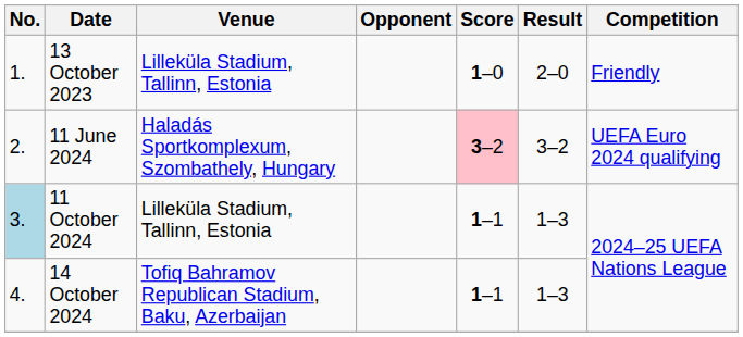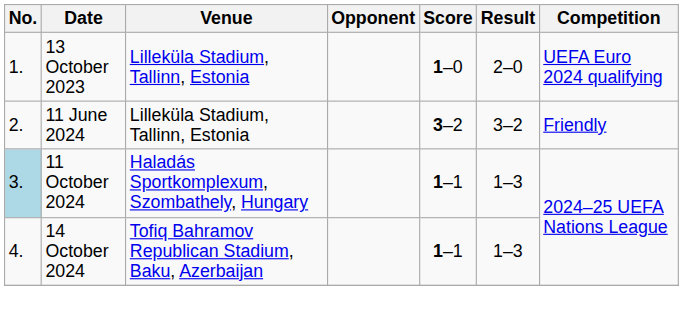13 October 2023 | Competition: Friendly -> UEFA Euro 2024 qualifying
11 June 2024 | Venue: Haladás Sportkomplexum, Szombathely, Hungary -> Lilleküla Stadium, Tallinn, Estonia
11 June 2024 | Score: pink background -> no background
11 June 2024 | Competition: UEFA Euro 2024 qualifying -> Friendly
11 October 2024 | Venue: Lilleküla Stadium, Tallinn, Estonia -> Haladás Sportkomplexum, Szombathely, Hungary
